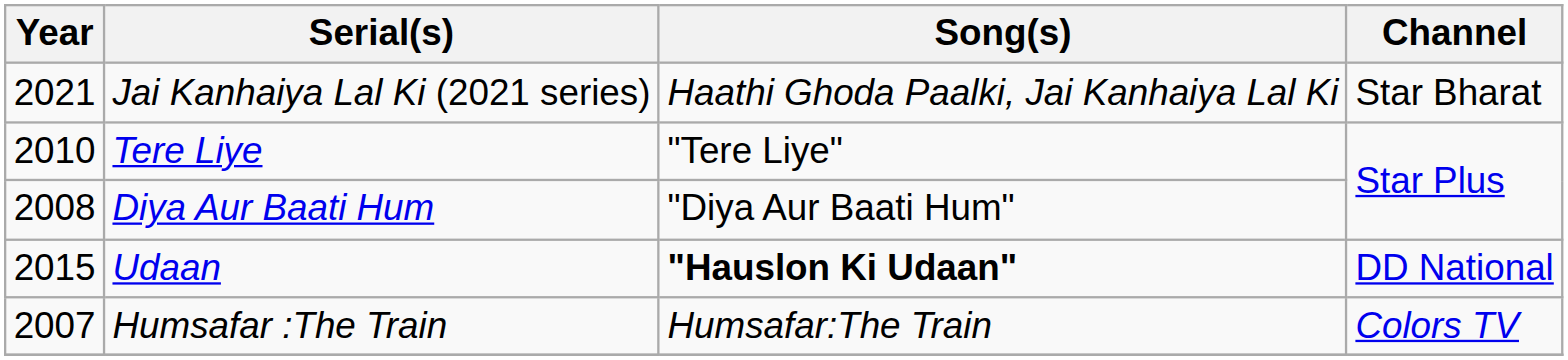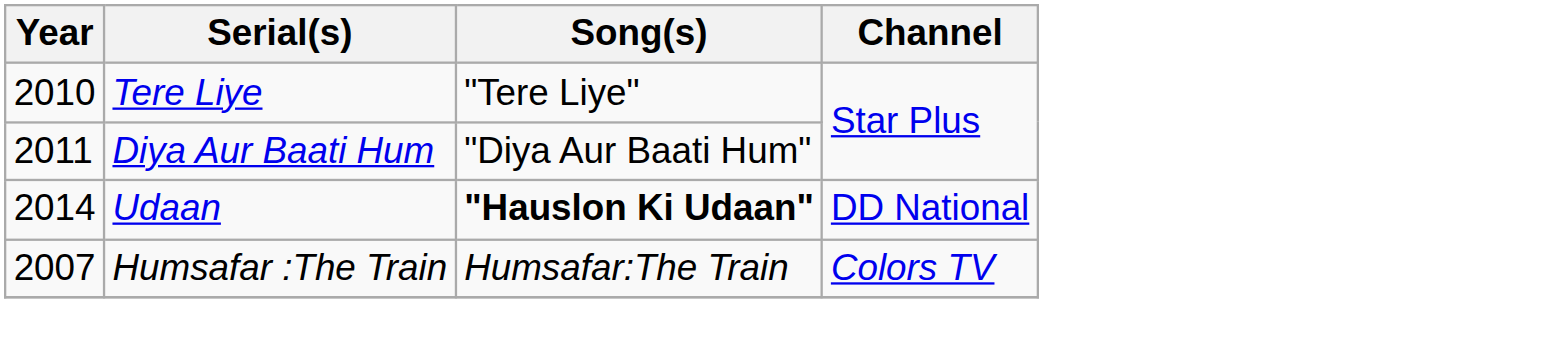- row: 2021 | Jai Kanhaiya Lal Ki (2021 series) | Haathi Ghoda Paalki, Jai Kanhaiya Lal Ki | Star Bharat
Diya Aur Baati Hum | Year: 2008 -> 2011
Udaan | Year: 2015 -> 2014
